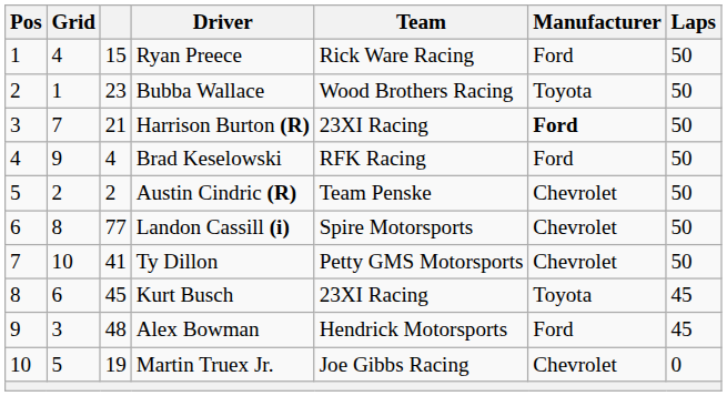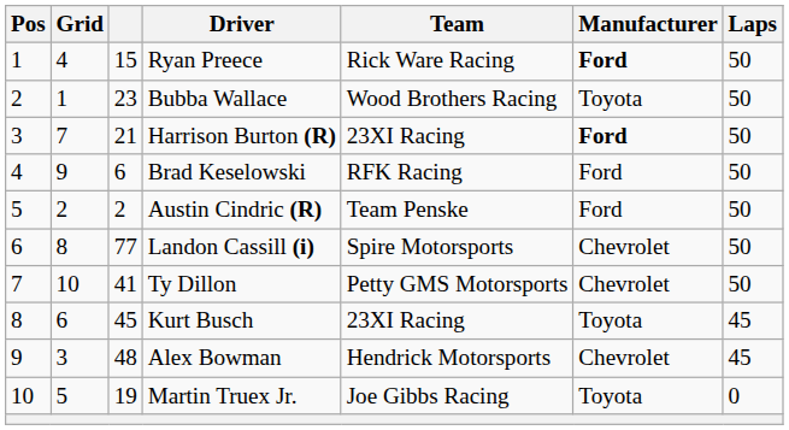Ryan Preece | Manufacturer: normal -> bold
Brad Keselowski | column 3: 4 -> 6
Austin Cindric (R) | Manufacturer: Chevrolet -> Ford
Alex Bowman | Manufacturer: Ford -> Chevrolet
Martin Truex Jr. | Manufacturer: Chevrolet -> Toyota
